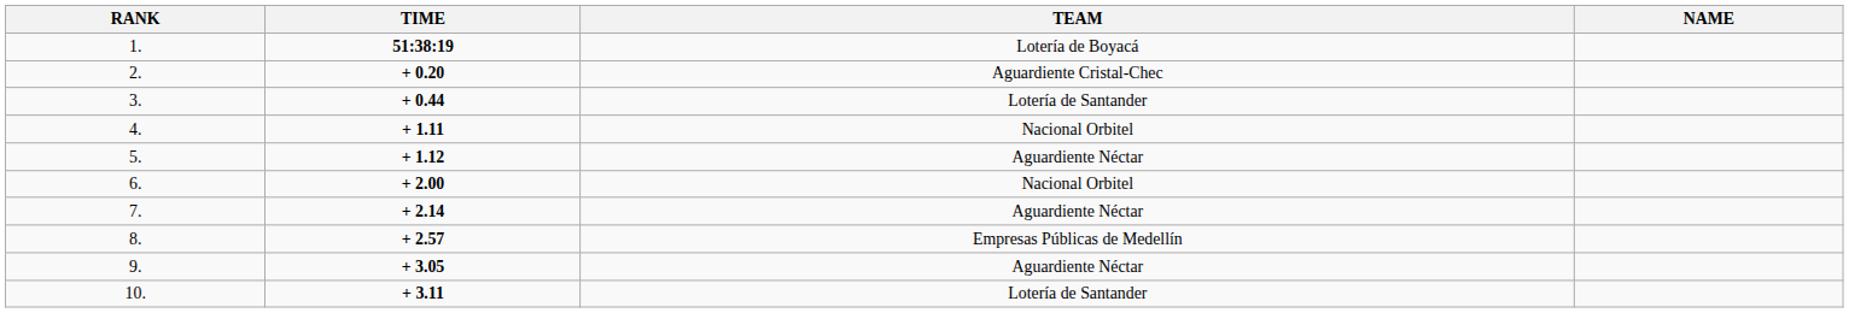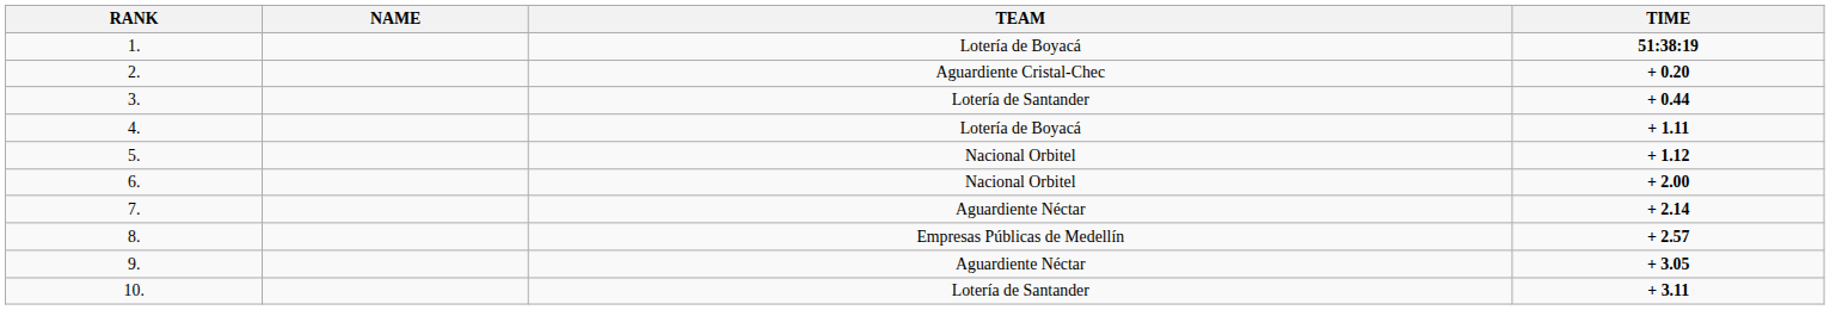columns swapped: NAME <-> TIME
4. | TEAM: Nacional Orbitel -> Lotería de Boyacá
5. | TEAM: Aguardiente Néctar -> Nacional Orbitel
